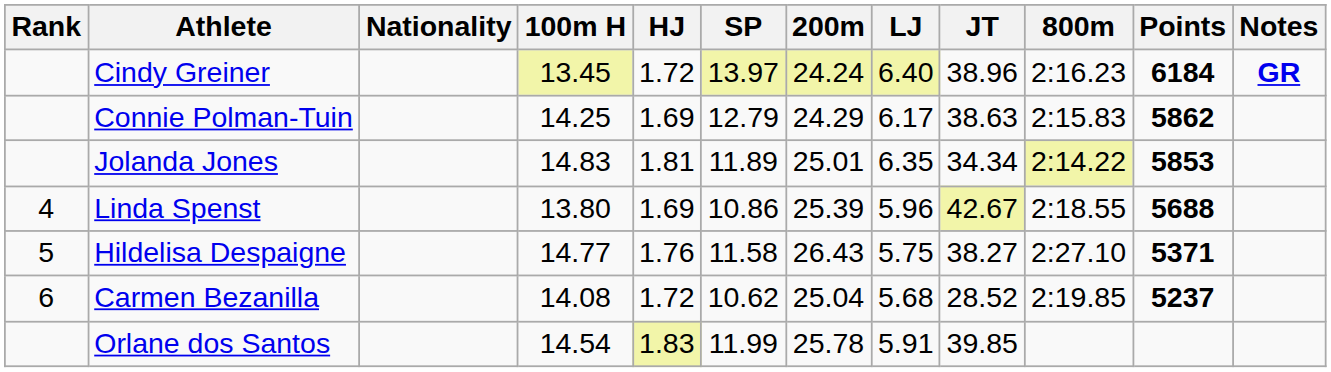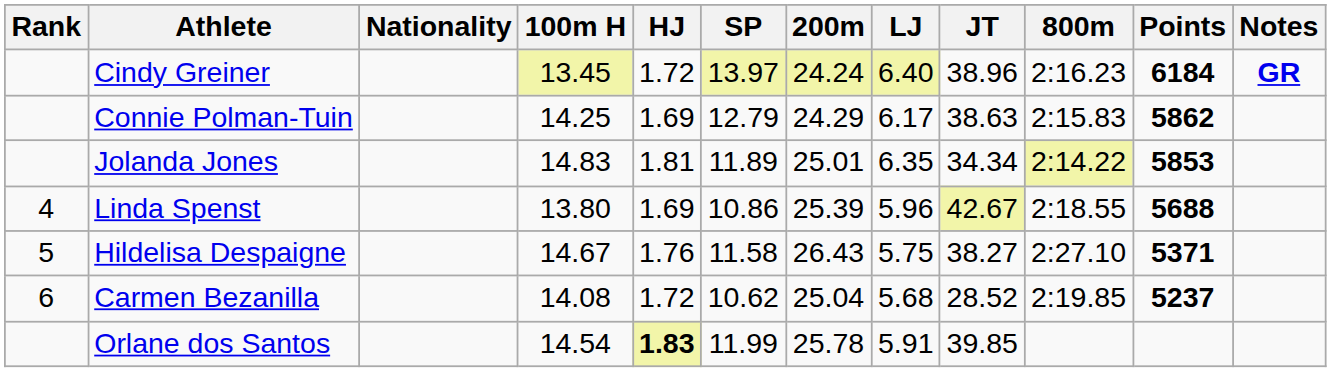Hildelisa Despaigne | 100m H: 14.77 -> 14.67
Orlane dos Santos | HJ: normal -> bold
